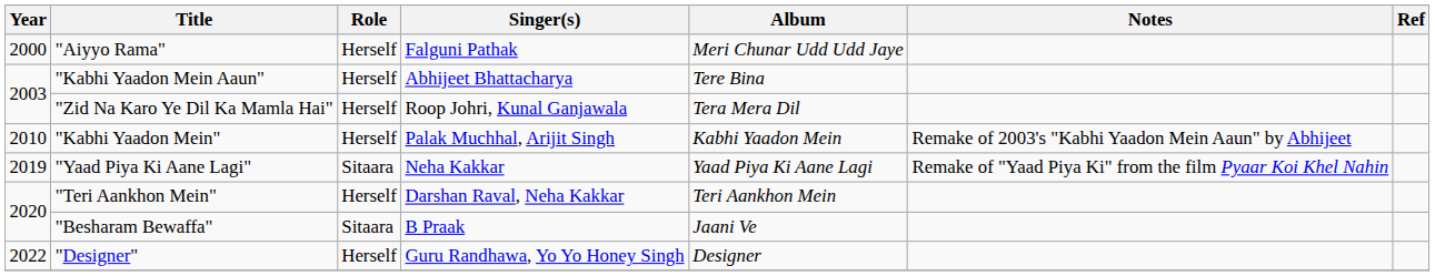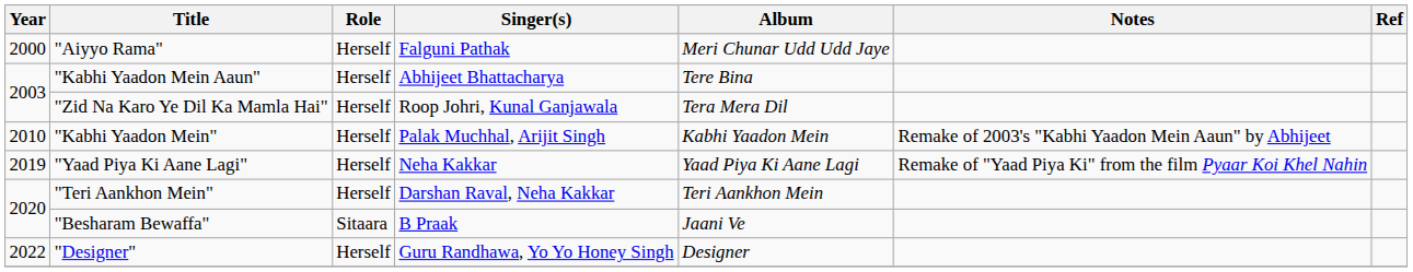"Yaad Piya Ki Aane Lagi" | Role: Sitaara -> Herself
